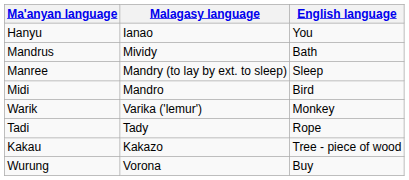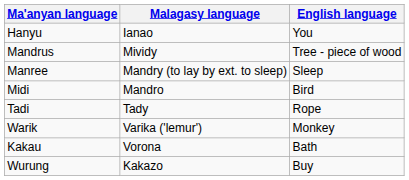Mandrus | English language: Bath -> Tree - piece of wood
rows swapped: Tadi <-> Warik
Kakau | Malagasy language: Kakazo -> Vorona
Kakau | English language: Tree - piece of wood -> Bath
Wurung | Malagasy language: Vorona -> Kakazo
